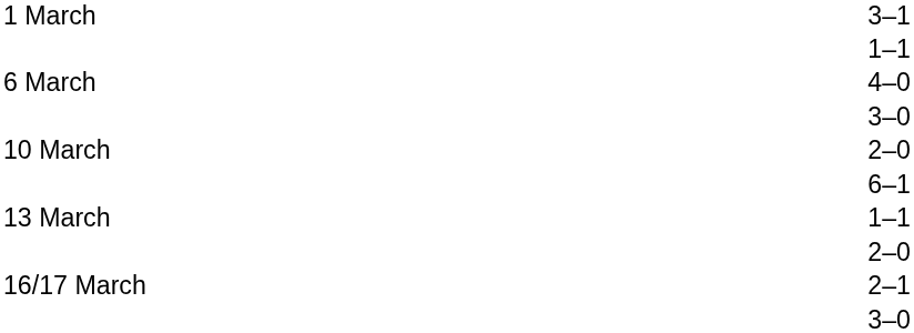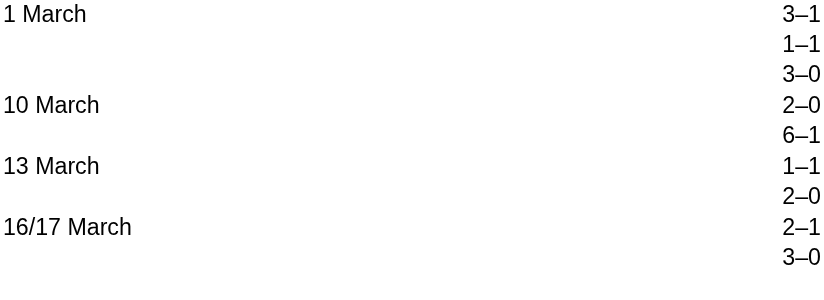- row: 6 March | 4–0
